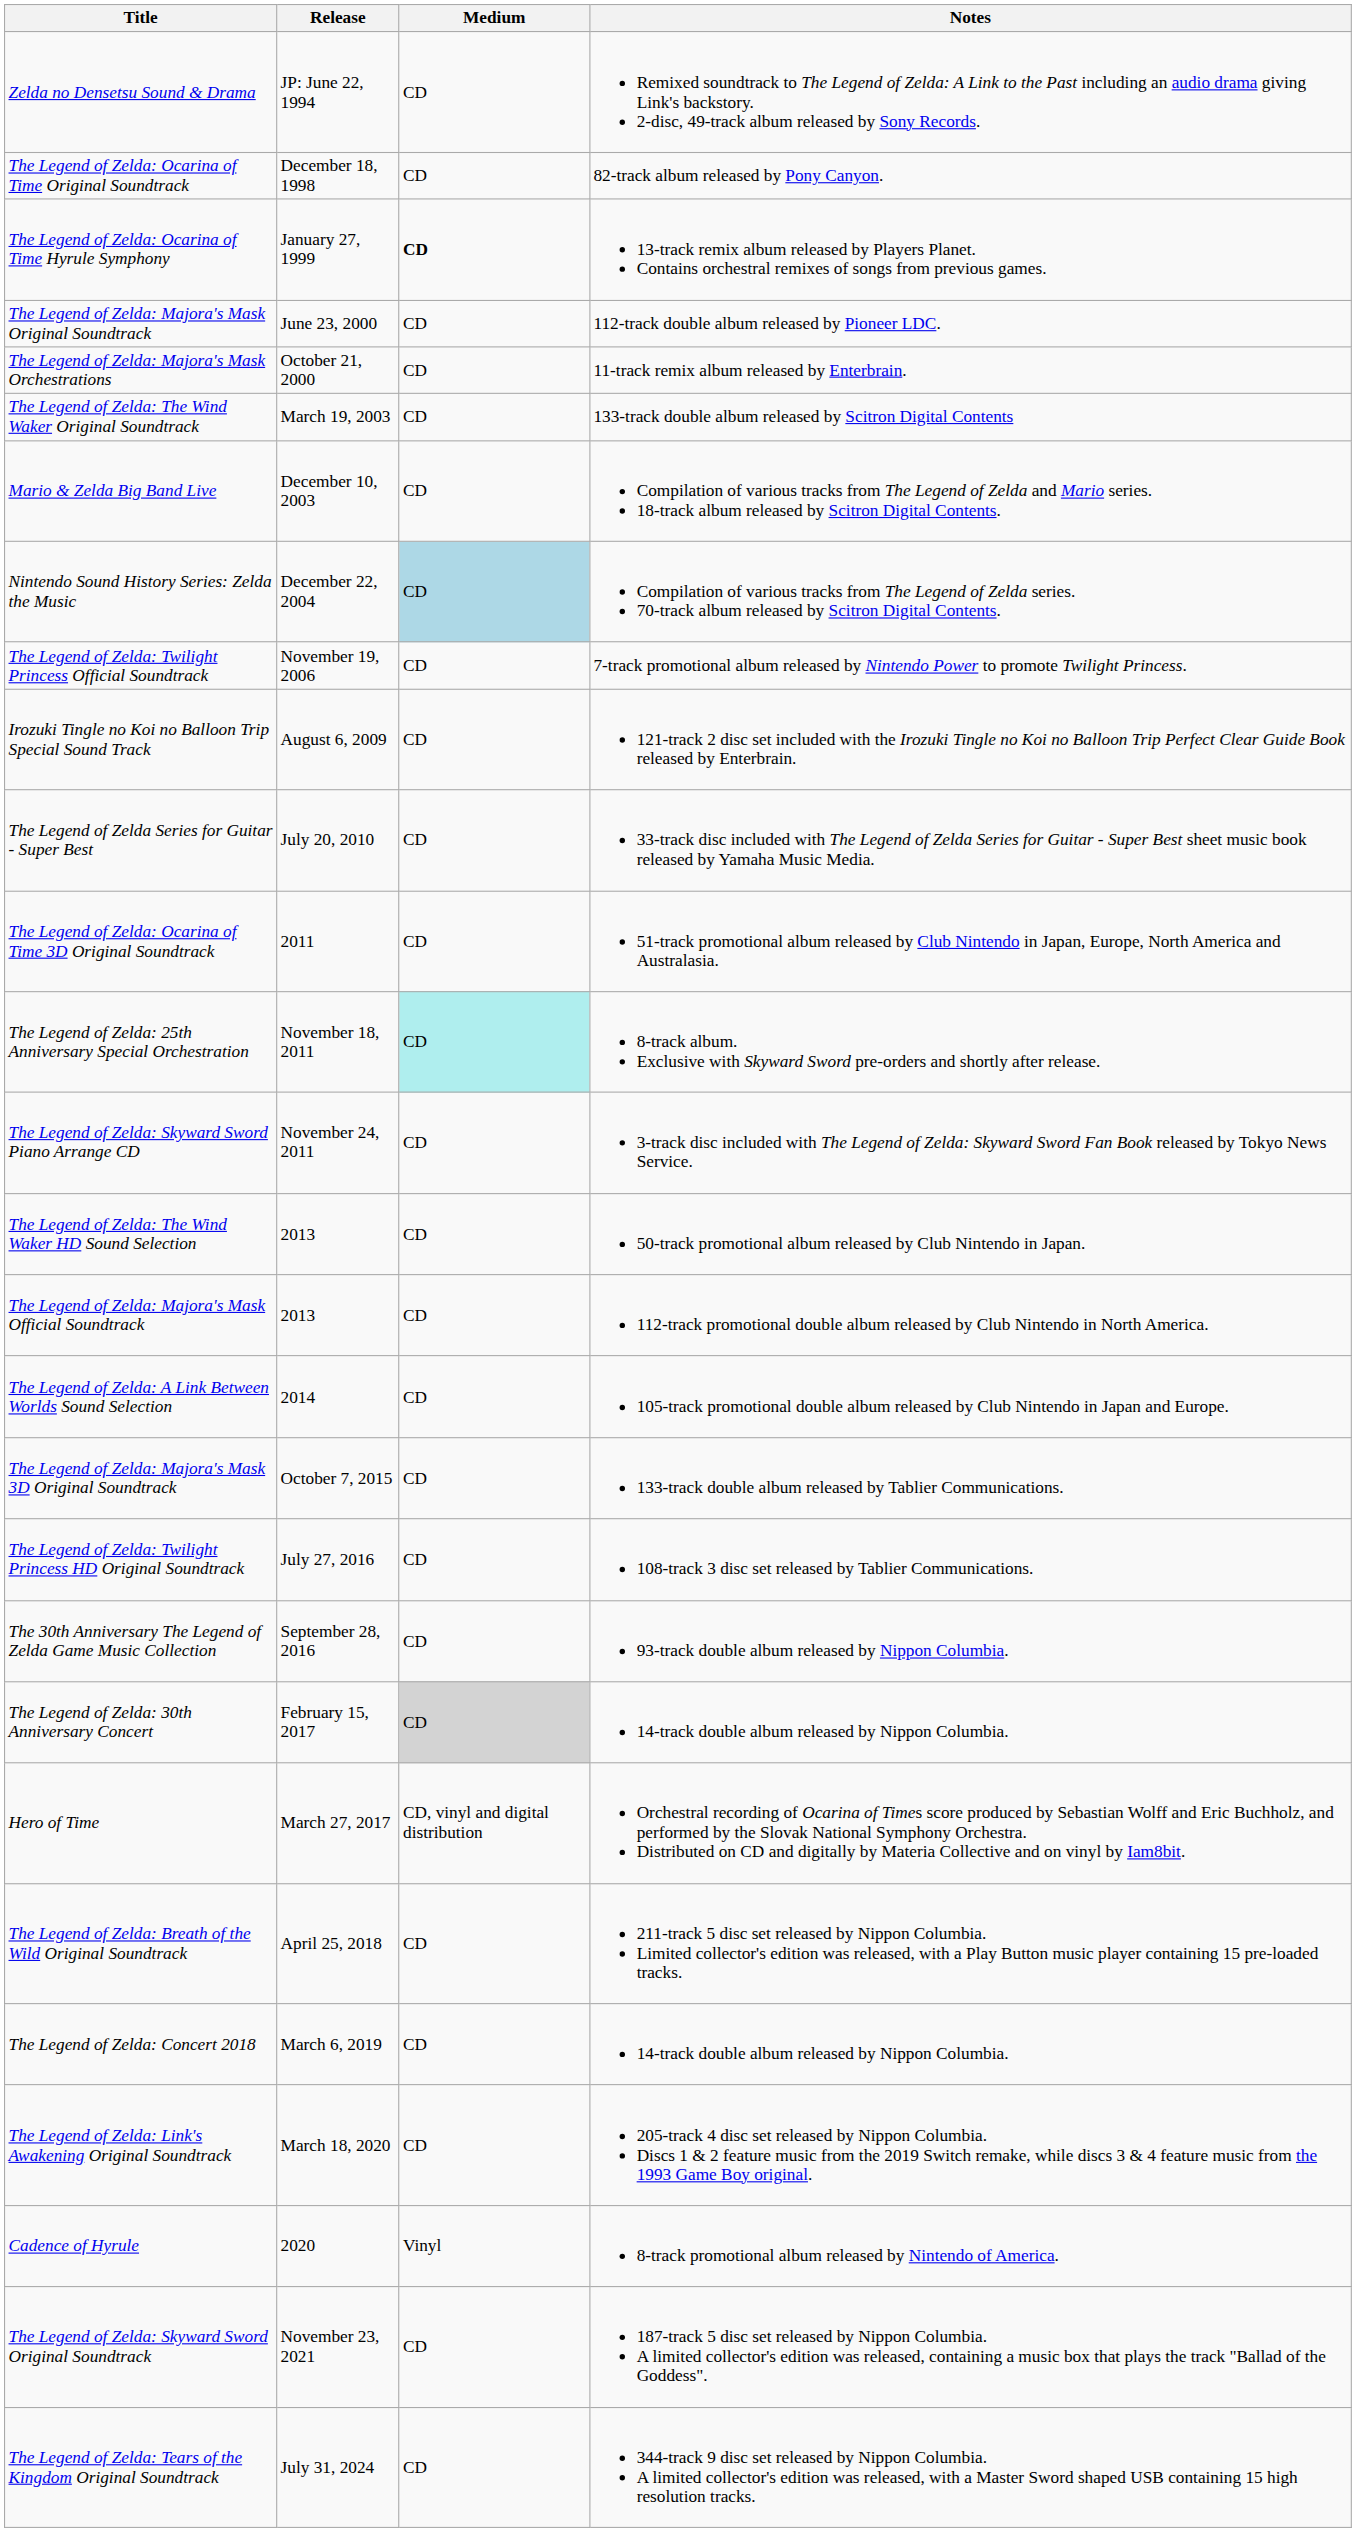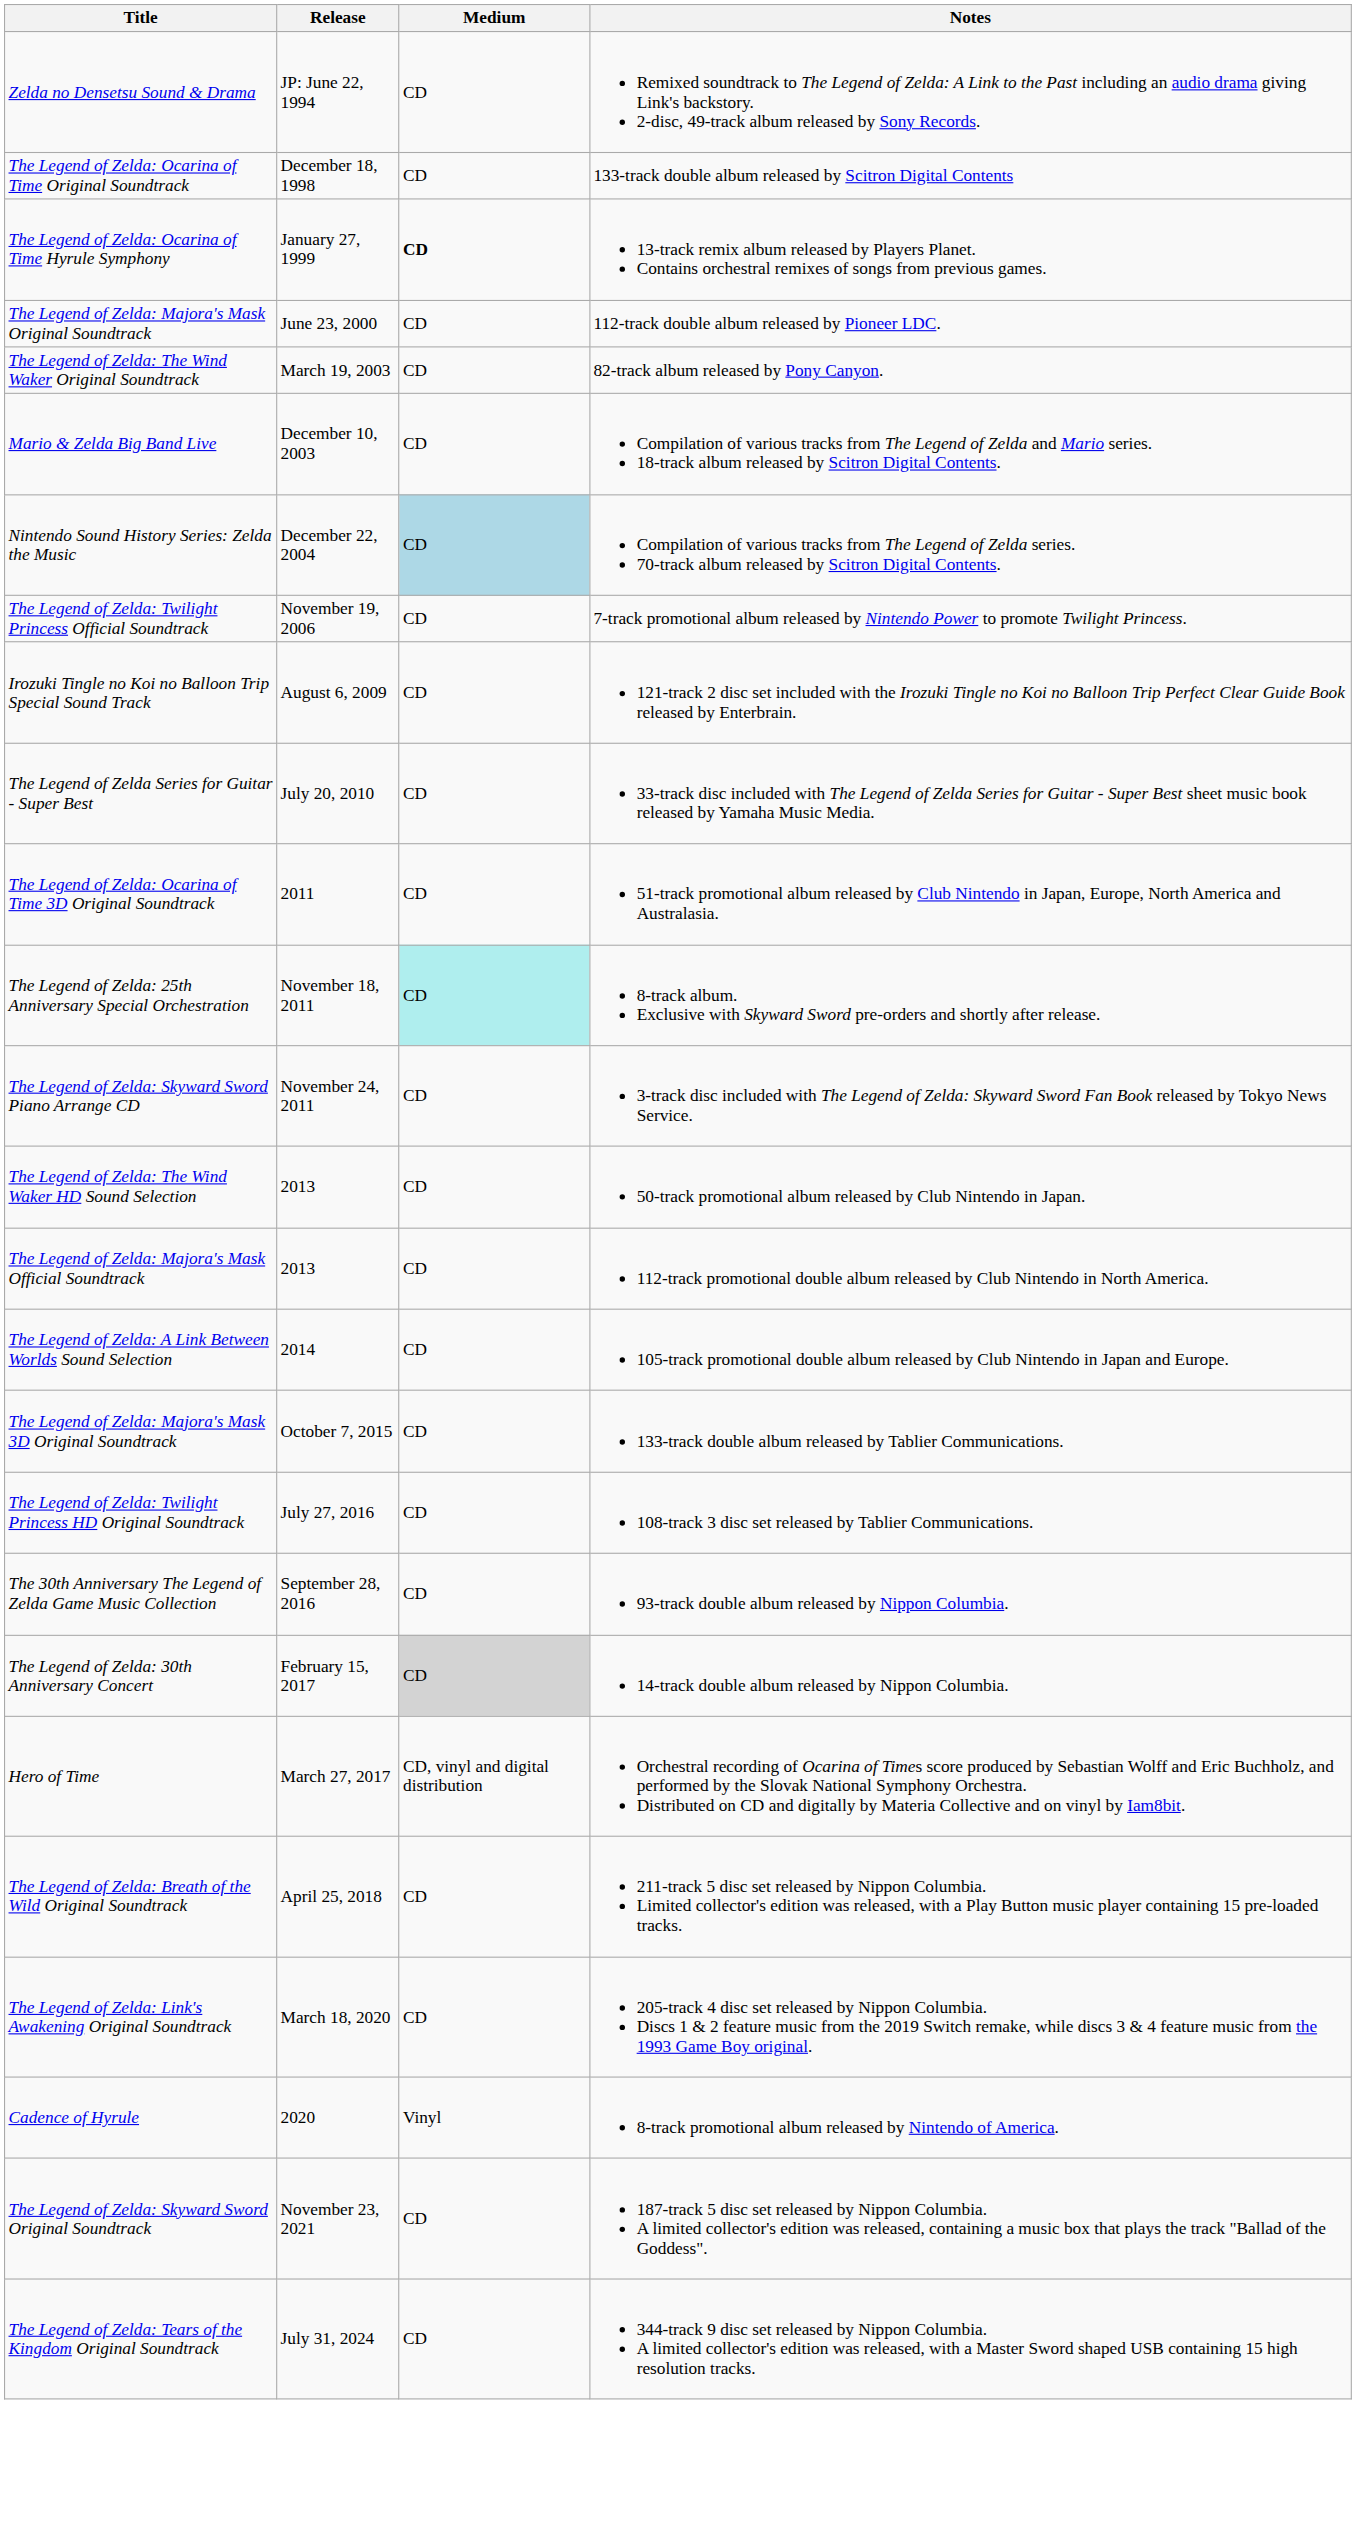The Legend of Zelda: Ocarina of Time Original Soundtrack | Notes: 82-track album released by Pony Canyon. -> 133-track double album released by Scitron Digital Contents
- row: The Legend of Zelda: Majora's Mask Orchestrations | October 21, 2000 | CD | 11-track remix album released by Enterbrain.
The Legend of Zelda: The Wind Waker Original Soundtrack | Notes: 133-track double album released by Scitron Digital Contents -> 82-track album released by Pony Canyon.
- row: The Legend of Zelda: Concert 2018 | March 6, 2019 | CD | 14-track double album released by Nippon Columbia.
